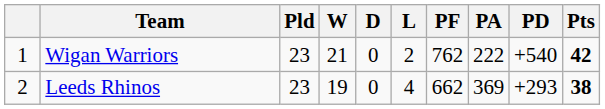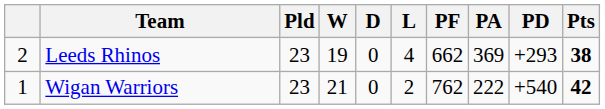rows swapped: Wigan Warriors <-> Leeds Rhinos
